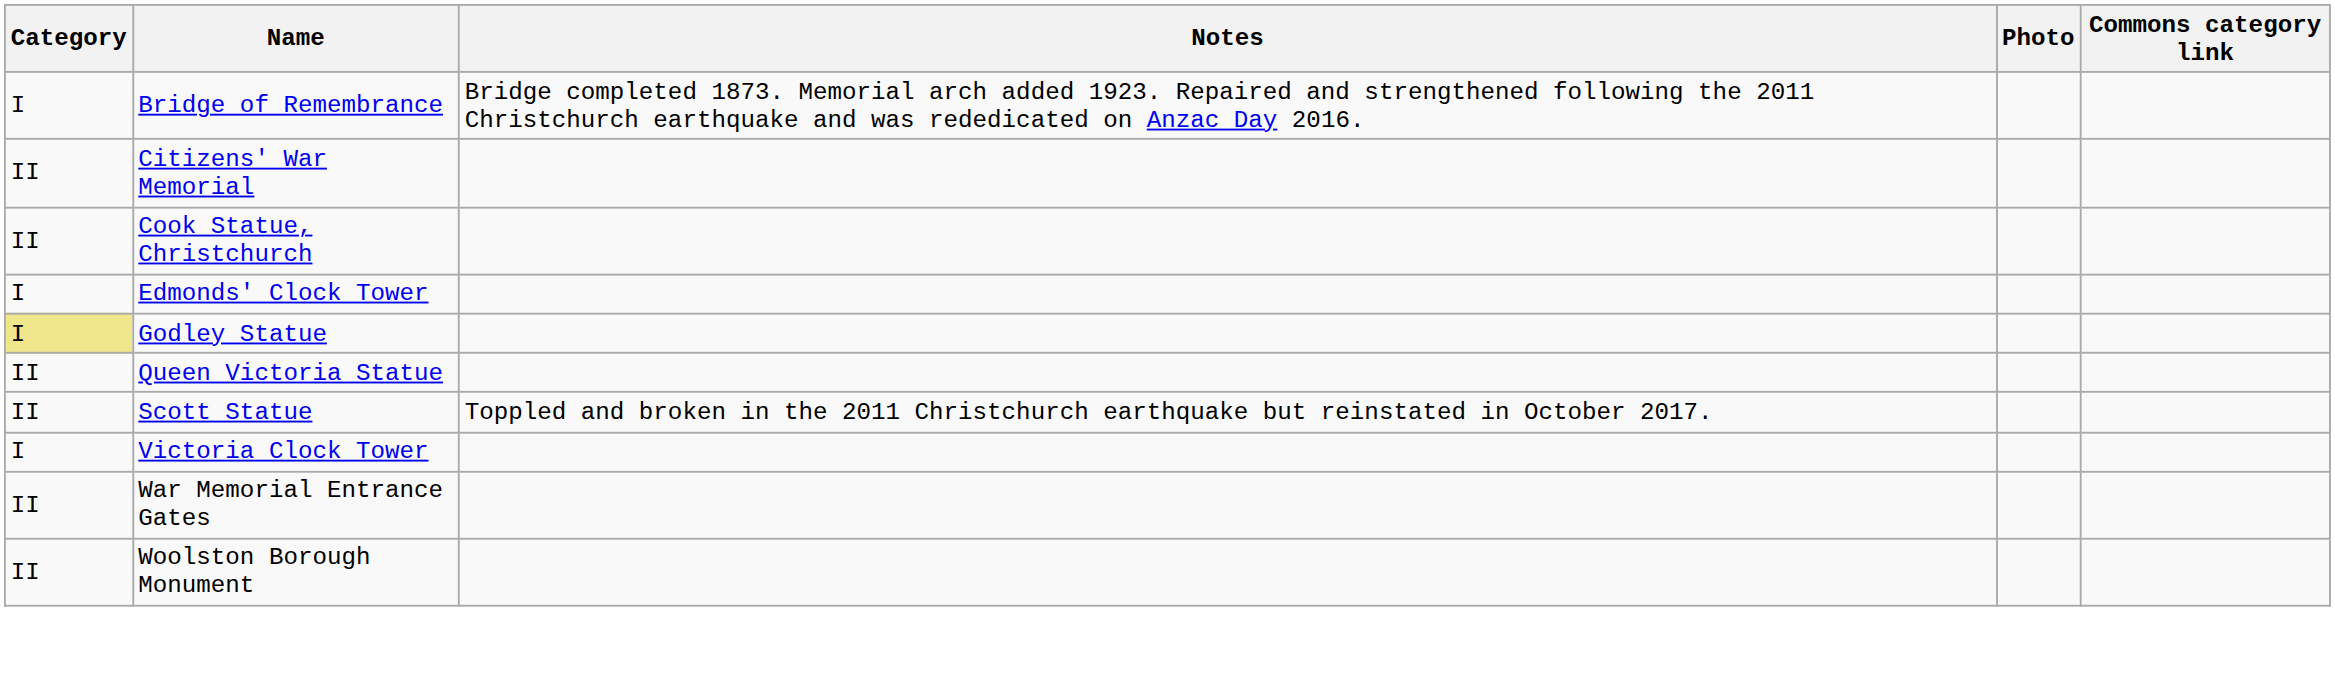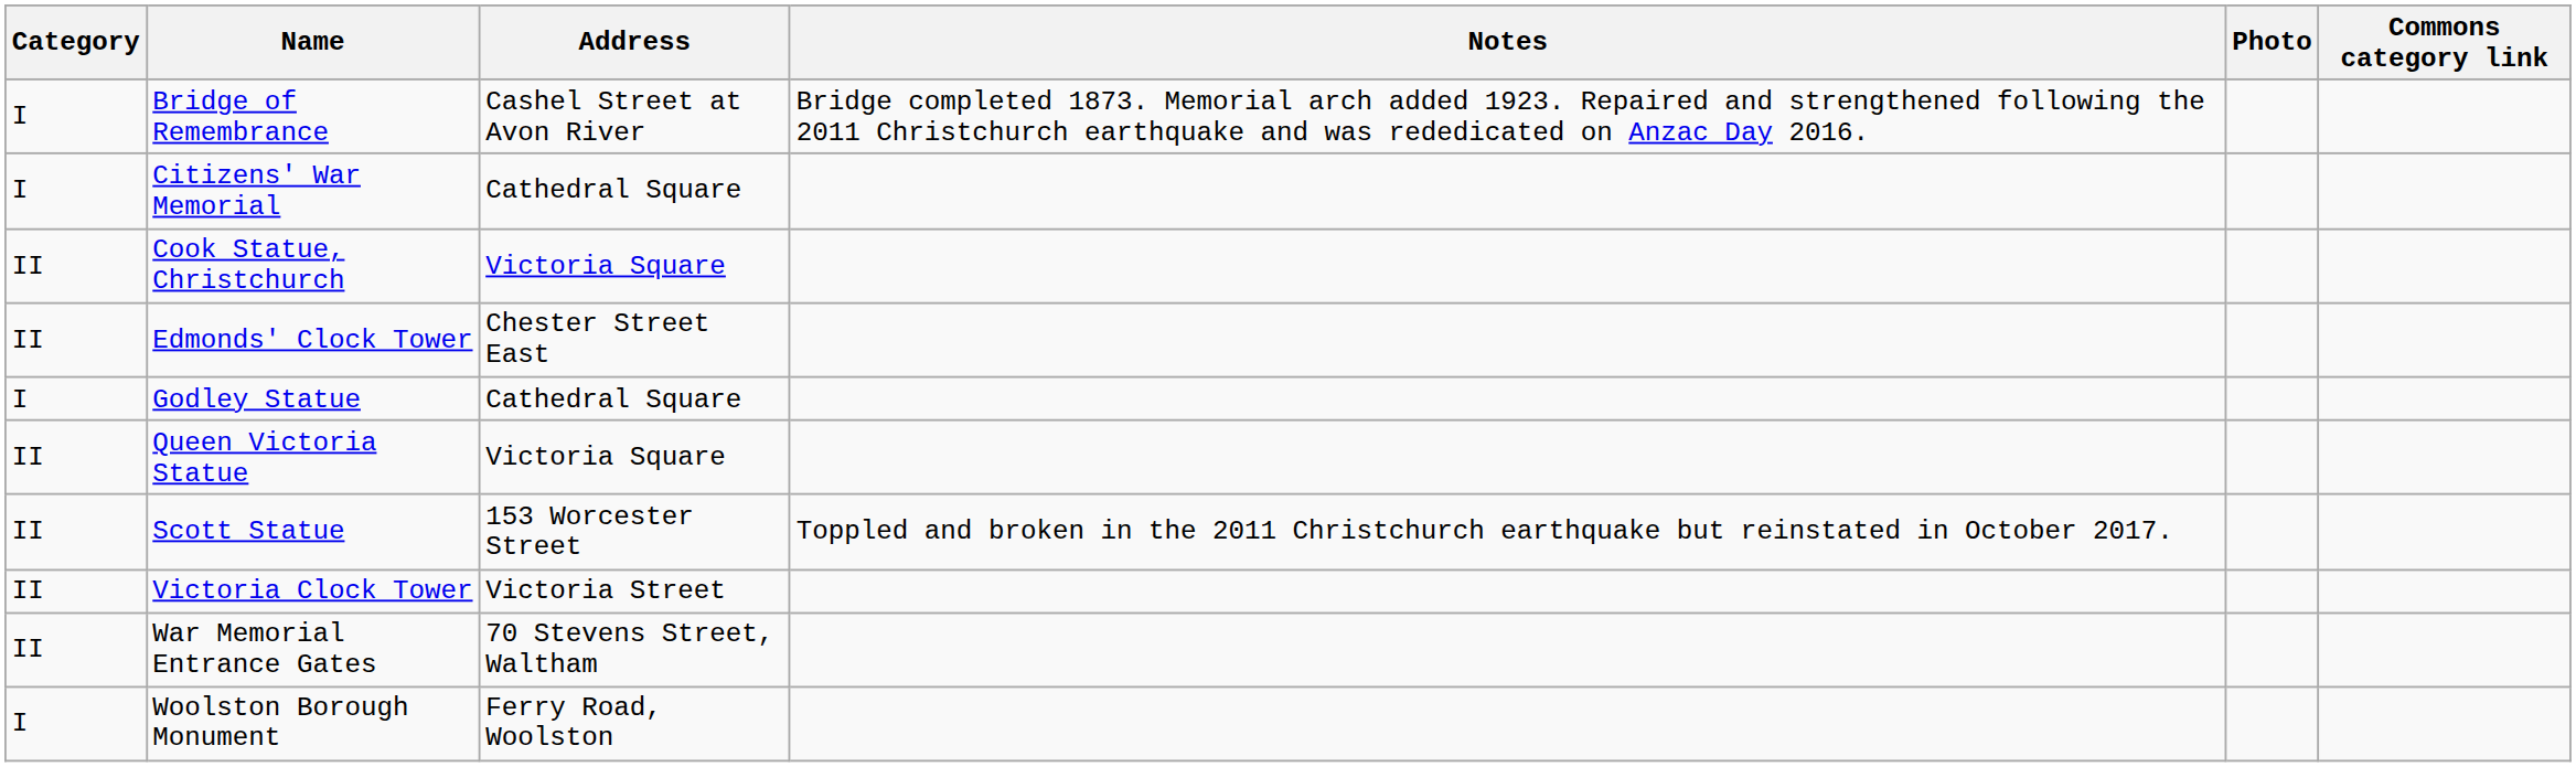+ column: Address | Cashel Street at Avon River | Cathedral Square | Victoria Square | Chester Street East | Cathedral Square | Victoria Square | 153 Worcester Street | Victoria Street | 70 Stevens Street, Waltham | Ferry Road, Woolston
Citizens' War Memorial | Category: II -> I
Edmonds' Clock Tower | Category: I -> II
Godley Statue | Category: khaki background -> no background
Victoria Clock Tower | Category: I -> II
Woolston Borough Monument | Category: II -> I
